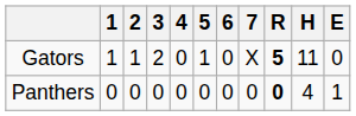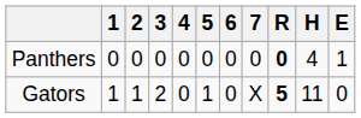rows swapped: Panthers <-> Gators
